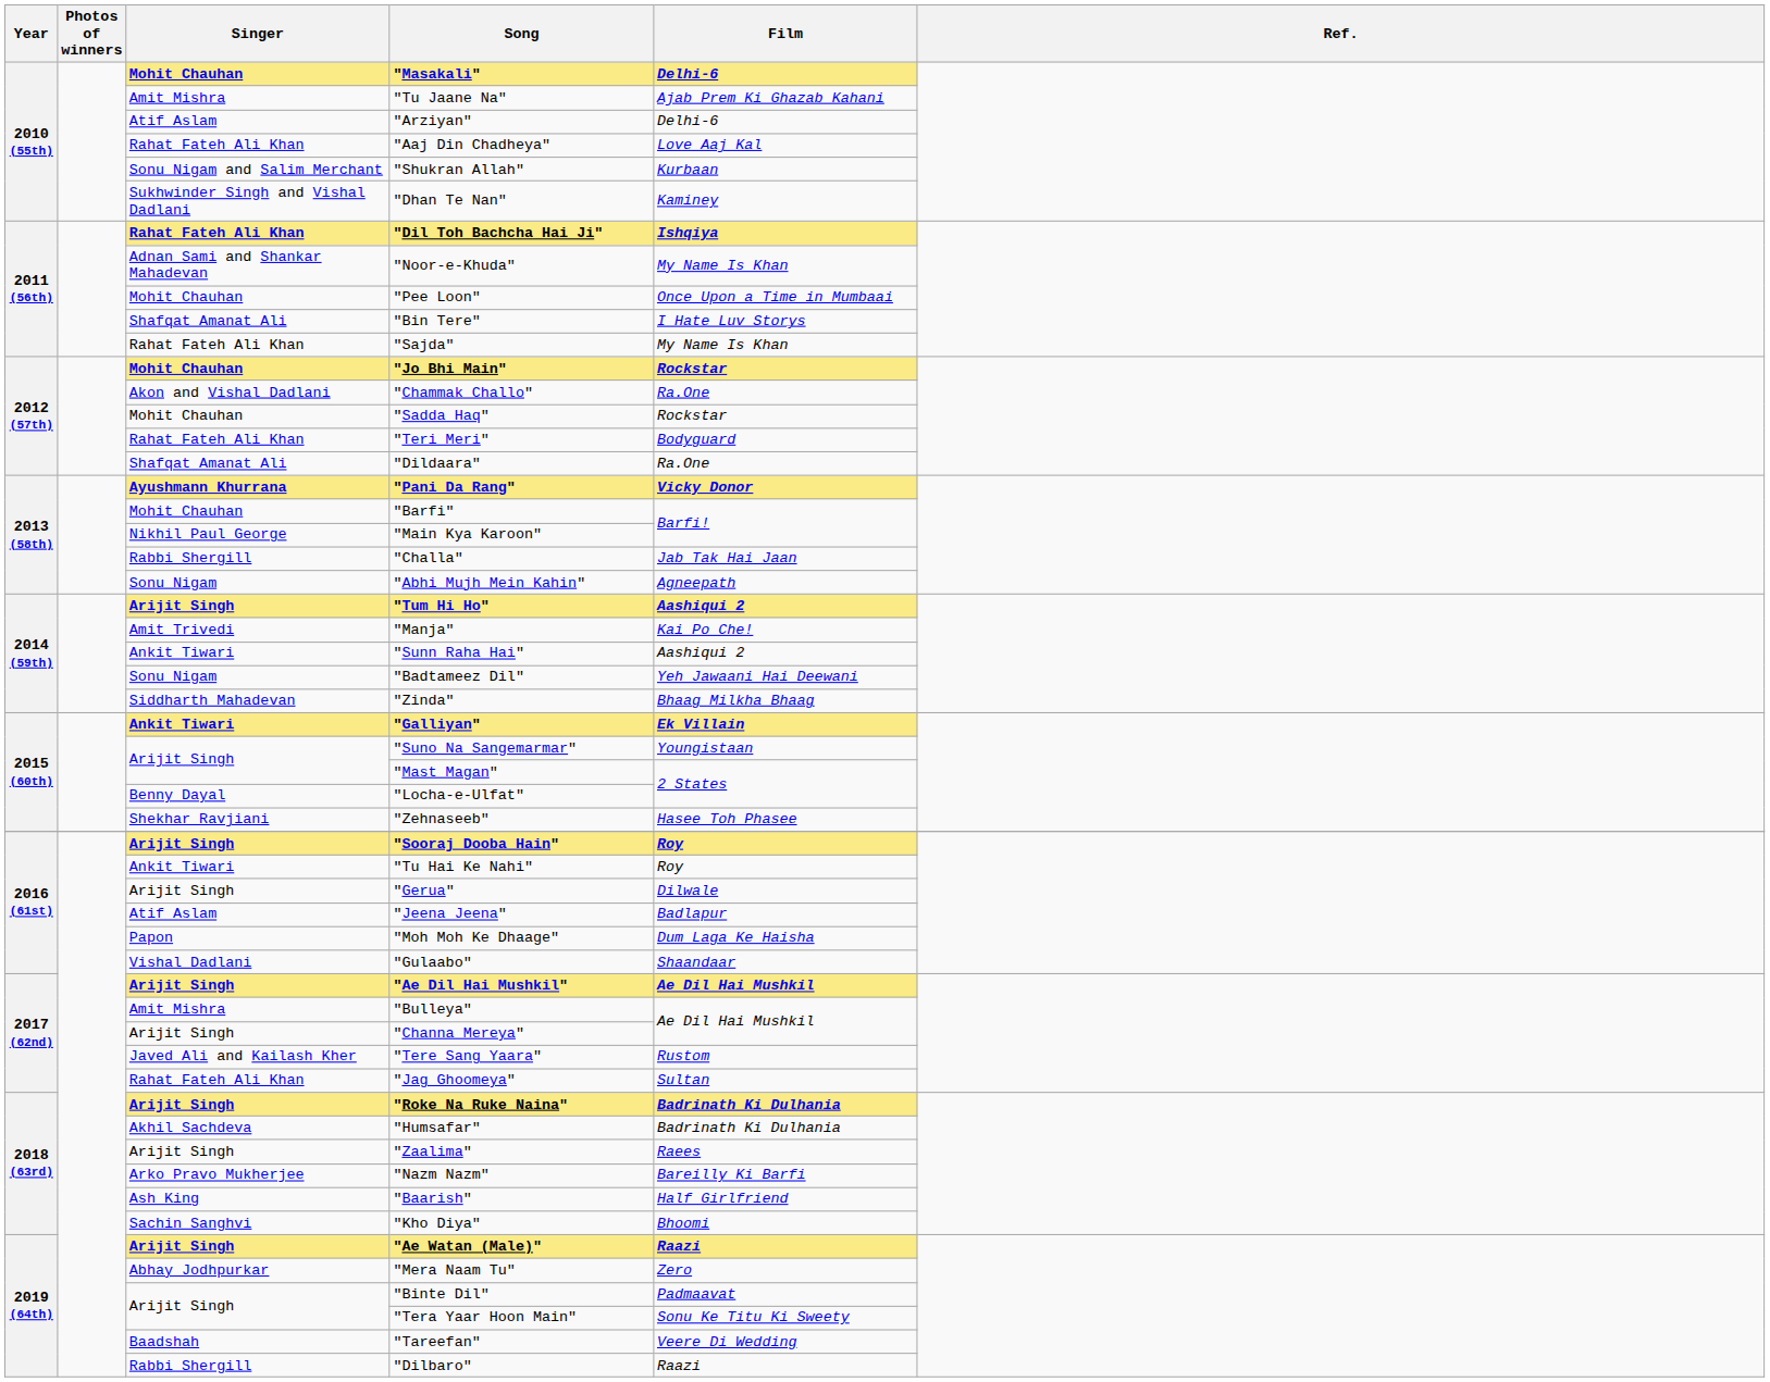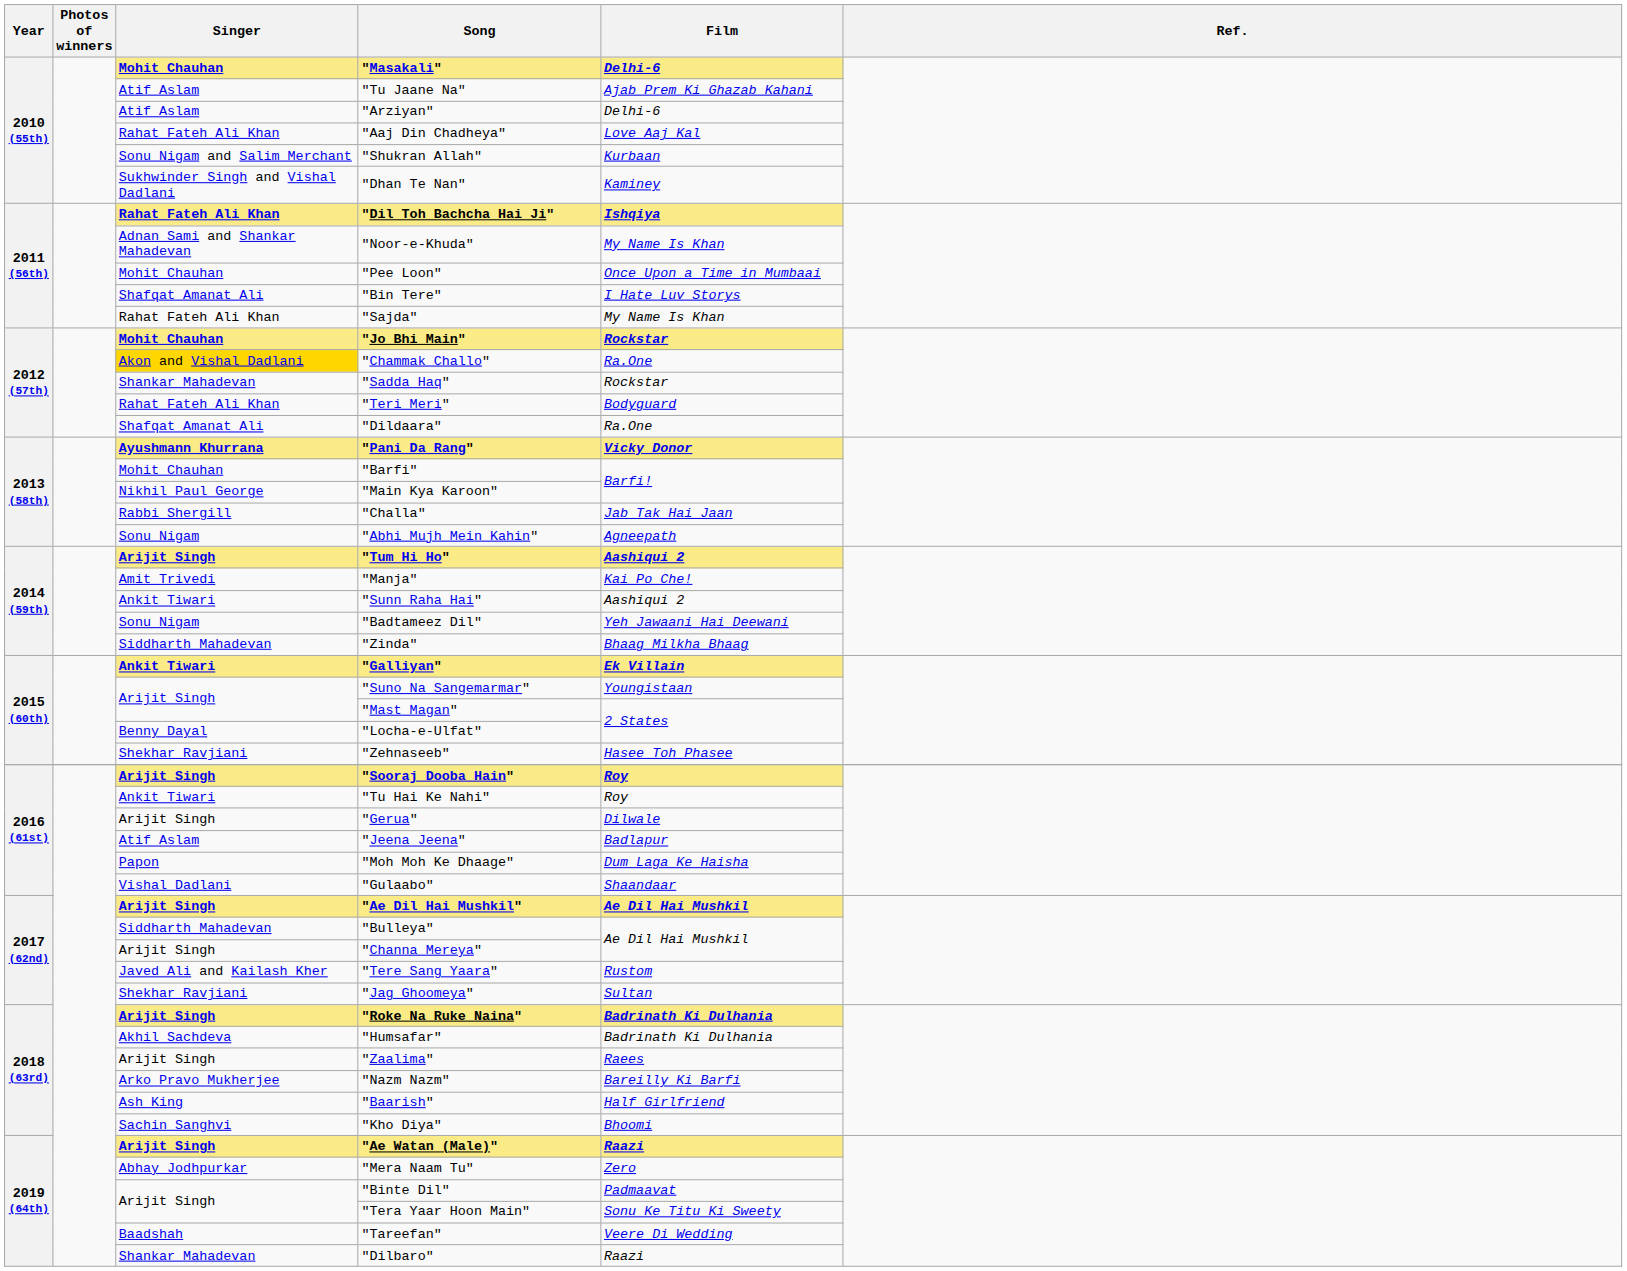"Tu Jaane Na" | Singer: Amit Mishra -> Atif Aslam
"Chammak Challo" | Singer: no background -> gold background
"Sadda Haq" | Singer: Mohit Chauhan -> Shankar Mahadevan
"Bulleya" | Singer: Amit Mishra -> Siddharth Mahadevan
"Jag Ghoomeya" | Singer: Rahat Fateh Ali Khan -> Shekhar Ravjiani
"Dilbaro" | Singer: Rabbi Shergill -> Shankar Mahadevan
